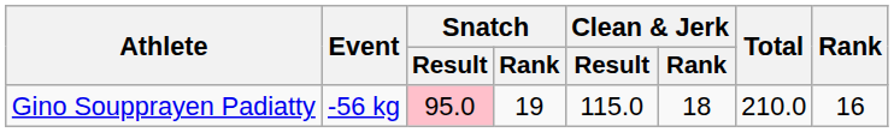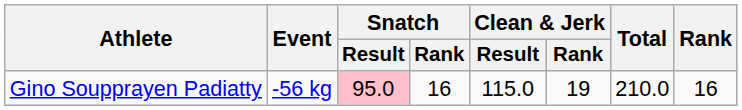Gino Soupprayen Padiatty | Snatch / Rank: 19 -> 16
Gino Soupprayen Padiatty | Clean & Jerk / Rank: 18 -> 19
